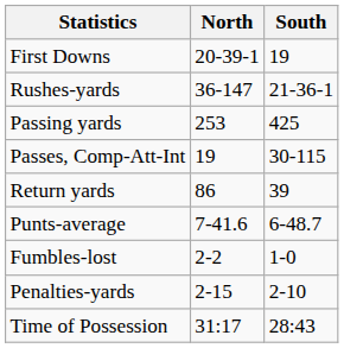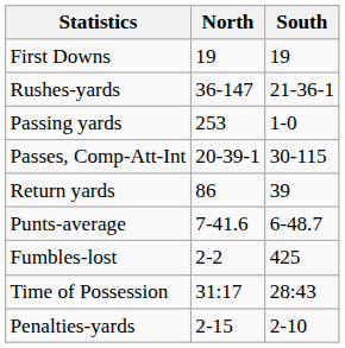First Downs | North: 20-39-1 -> 19
Passing yards | South: 425 -> 1-0
Passes, Comp-Att-Int | North: 19 -> 20-39-1
Fumbles-lost | South: 1-0 -> 425
rows swapped: Penalties-yards <-> Time of Possession
